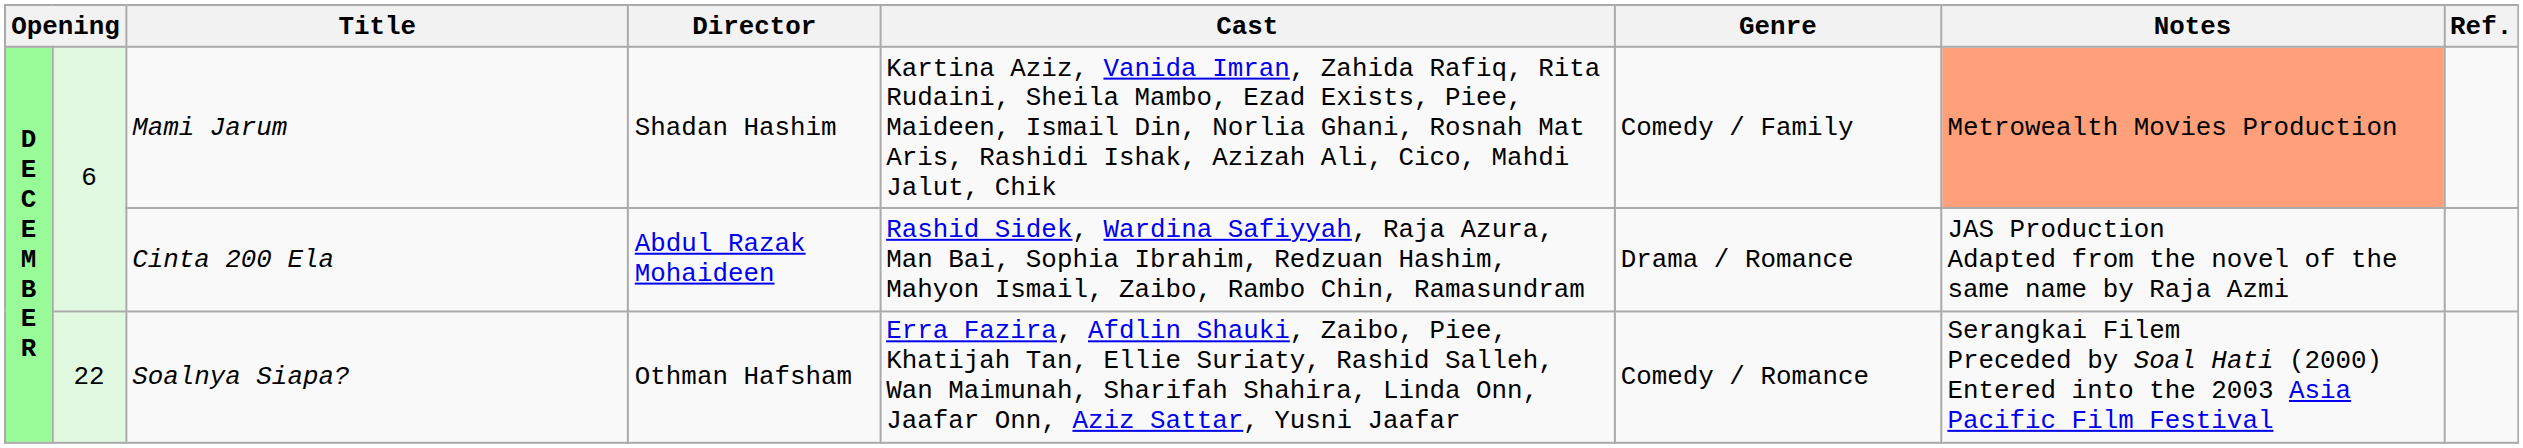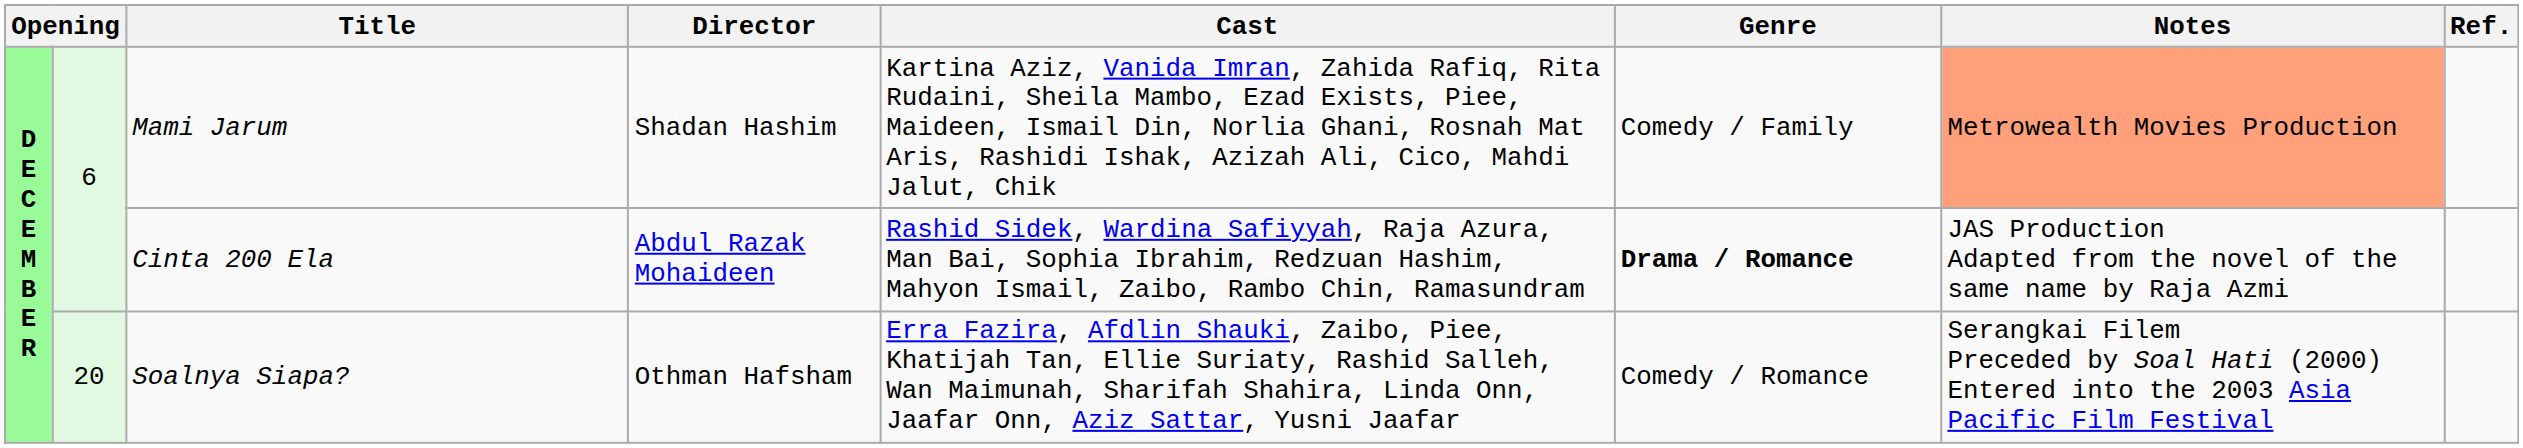Cinta 200 Ela | Genre: normal -> bold
Soalnya Siapa? | column 2: 22 -> 20
